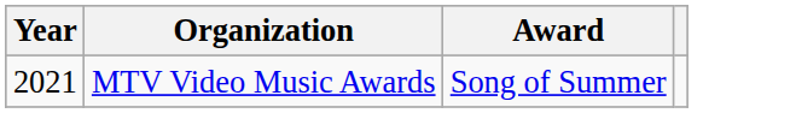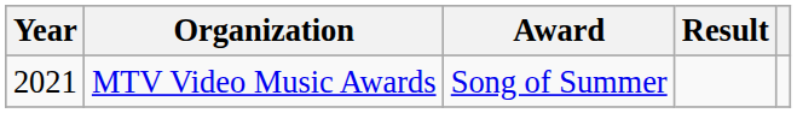+ column: Result
